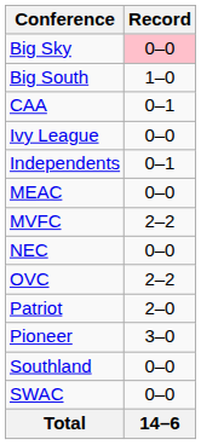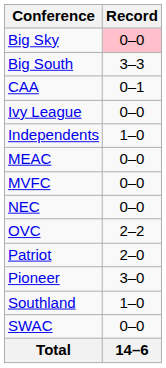Big South | Record: 1–0 -> 3–3
Independents | Record: 0–1 -> 1–0
MVFC | Record: 2–2 -> 0–0
Southland | Record: 0–0 -> 1–0
